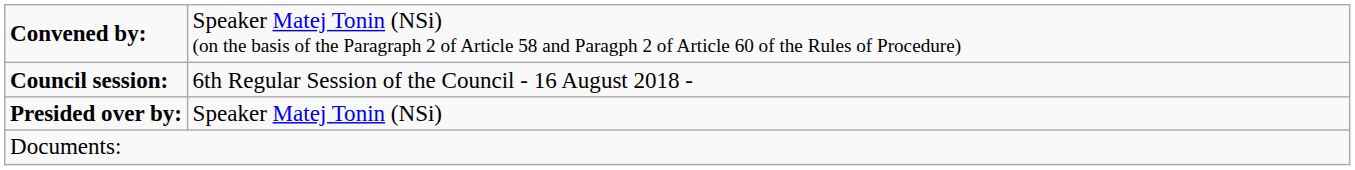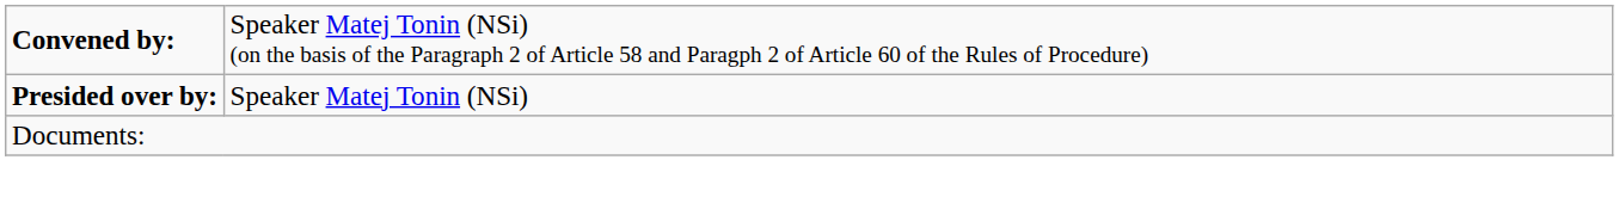- row: Council session: | 6th Regular Session of the Council - 16 August 2018 -
